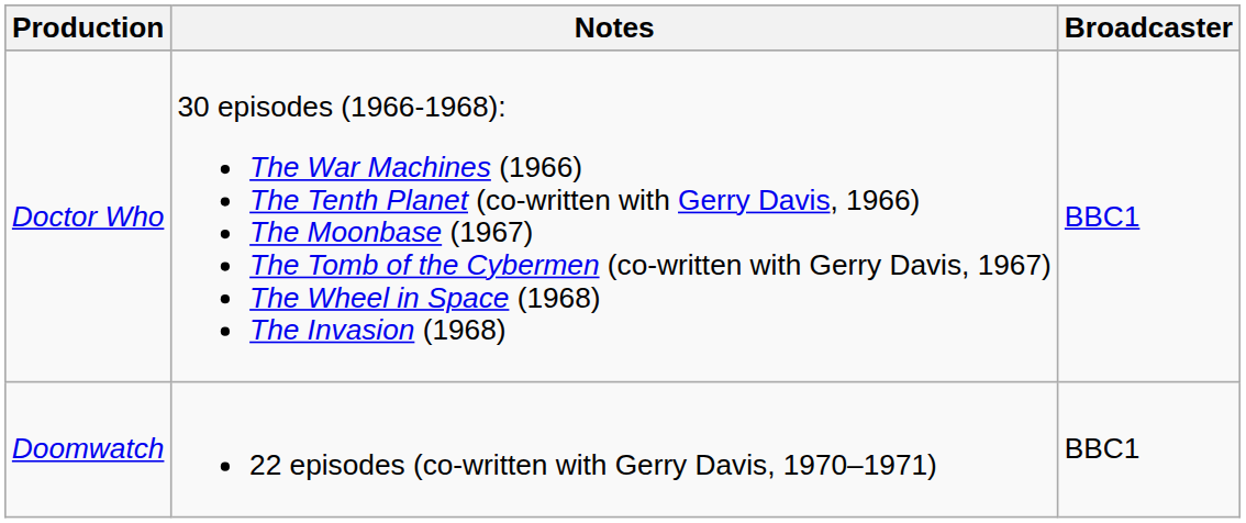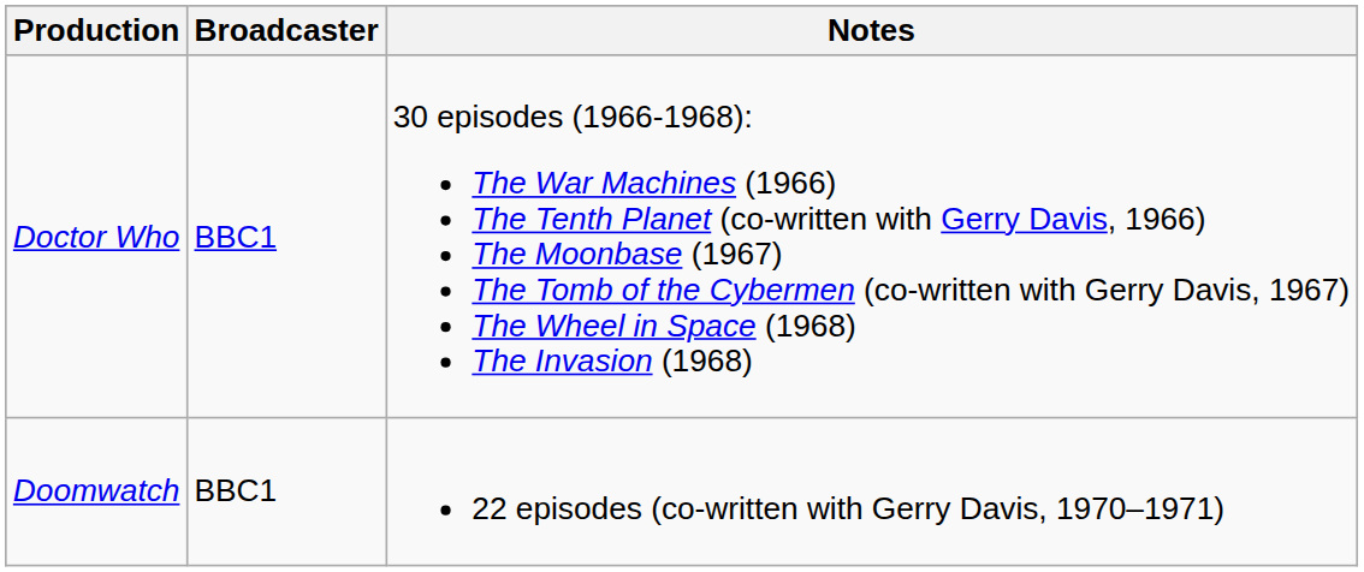columns swapped: Notes <-> Broadcaster
